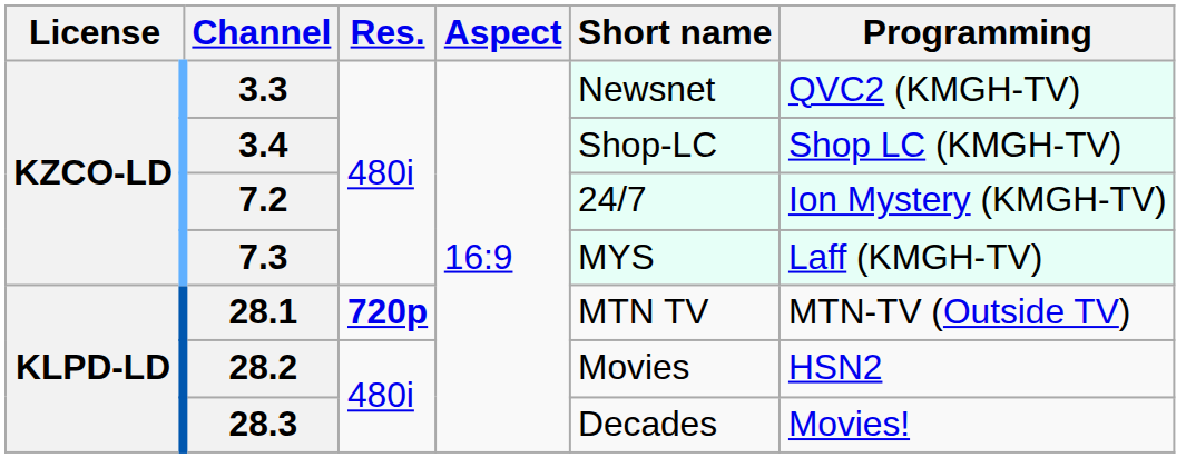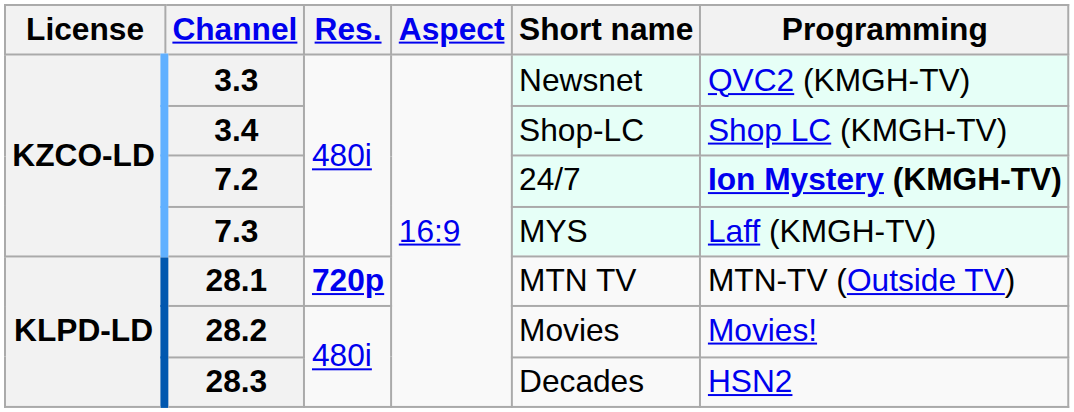7.2 | Programming: normal -> bold
28.2 | Programming: HSN2 -> Movies!
28.3 | Programming: Movies! -> HSN2
